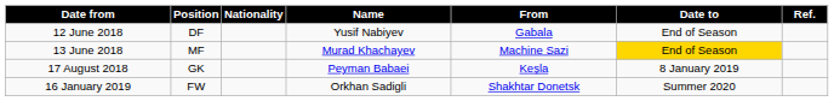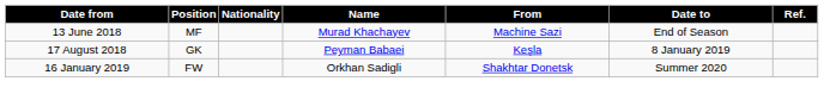- row: 12 June 2018 | DF | Yusif Nabiyev | Gabala | End of Season
13 June 2018 | Date to: gold background -> no background
